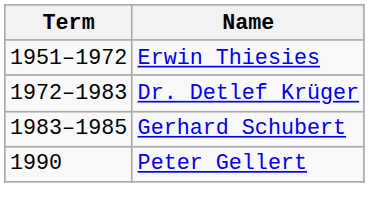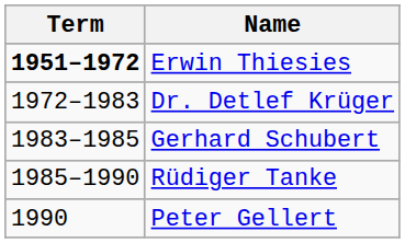Erwin Thiesies | Term: normal -> bold
+ row: 1985–1990 | Rüdiger Tanke
